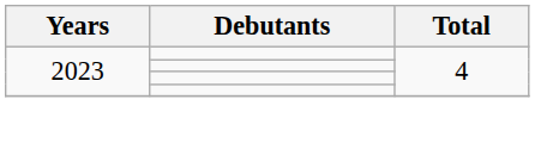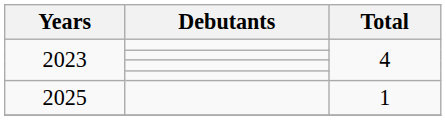+ row: 2025 | 1
